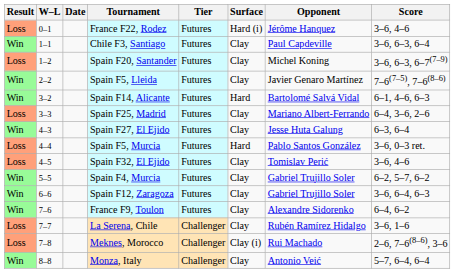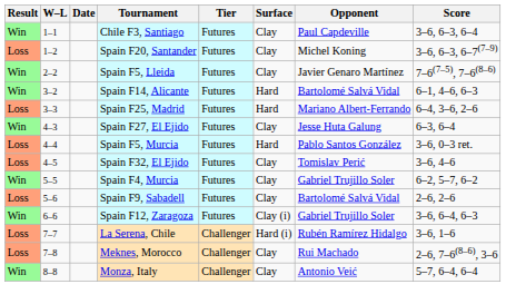- row: Loss | 0–1 | France F22, Rodez | Futures | Hard (i) | Jérôme Hanquez | 3–6, 4–6
Spain F25, Madrid | Surface: Clay -> Hard
+ row: Loss | 5–6 | Spain F9, Sabadell | Futures | Clay | Bartolomé Salvá Vidal | 2–6, 2–6
Spain F12, Zaragoza | Surface: Clay -> Clay (i)
- row: Win | 7–6 | France F9, Toulon | Futures | Clay | Alexandre Sidorenko | 6–4, 6–2
La Serena, Chile | Surface: Clay -> Hard (i)
Meknes, Morocco | Surface: Clay (i) -> Clay
